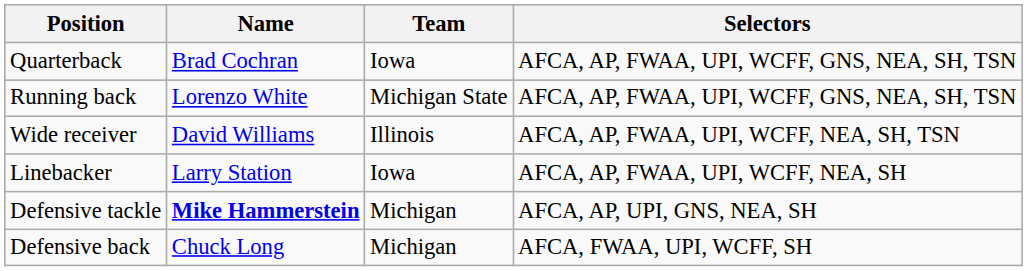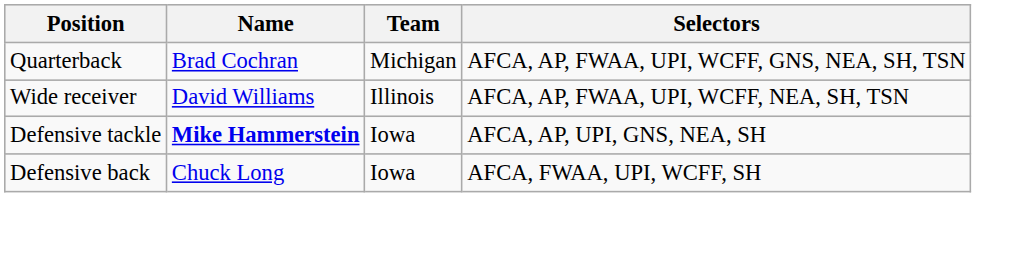Quarterback | Team: Iowa -> Michigan
- row: Running back | Lorenzo White | Michigan State | AFCA, AP, FWAA, UPI, WCFF, GNS, NEA, SH, TSN
- row: Linebacker | Larry Station | Iowa | AFCA, AP, FWAA, UPI, WCFF, NEA, SH
Defensive tackle | Team: Michigan -> Iowa
Defensive back | Team: Michigan -> Iowa
